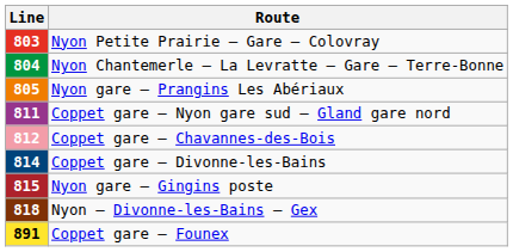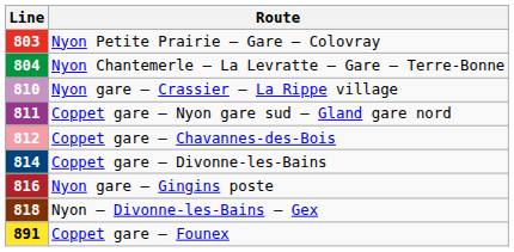- row: 805 | Nyon gare – Prangins Les Abériaux
+ row: 810 | Nyon gare – Crassier – La Rippe village
Nyon gare – Gingins poste | Line: 815 -> 816
